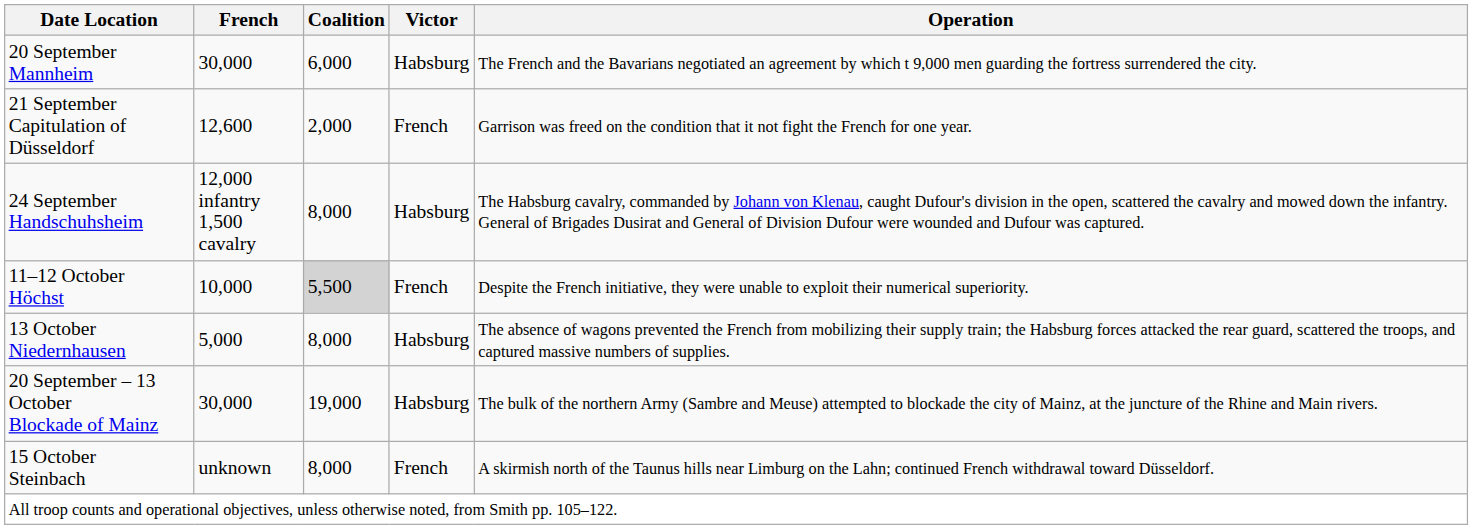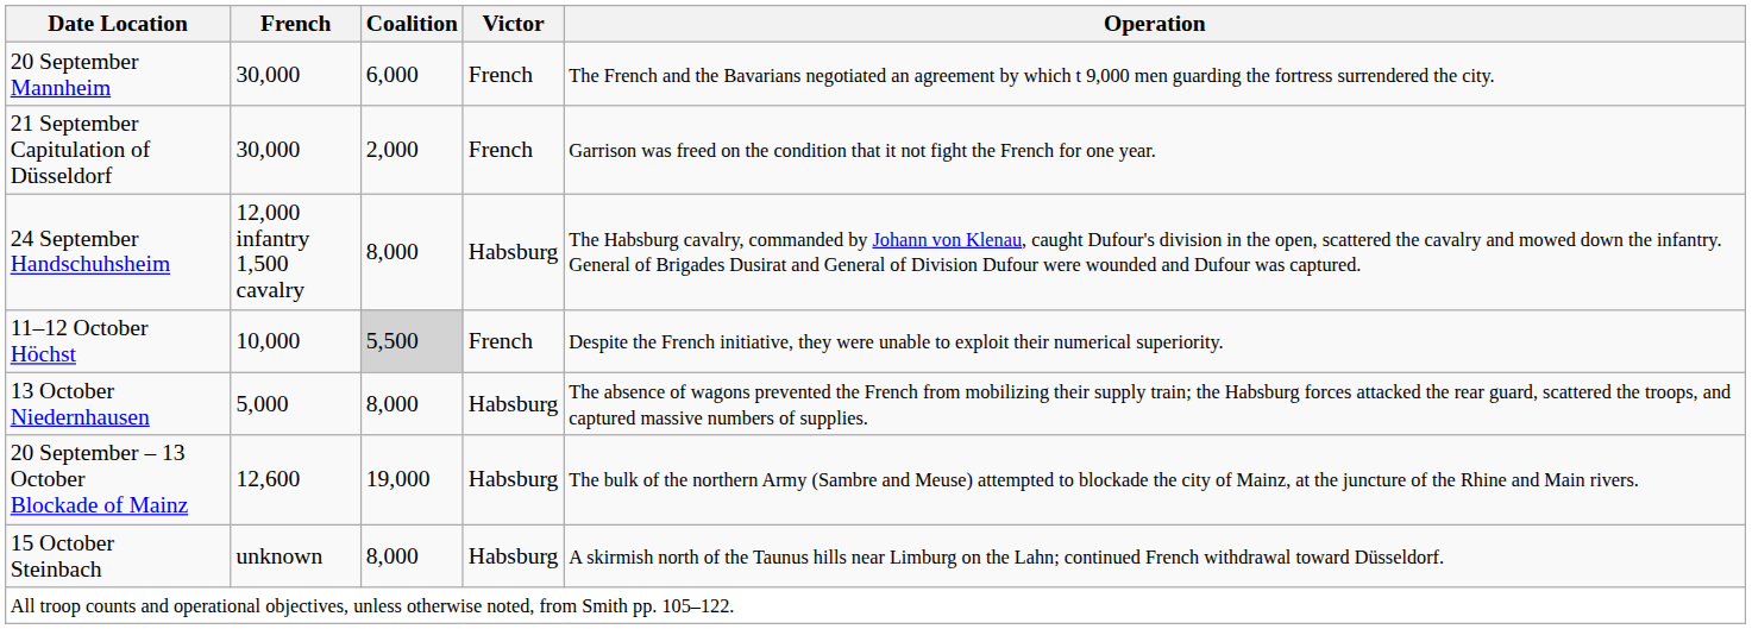20 September Mannheim | Victor: Habsburg -> French
21 September Capitulation of Düsseldorf | French: 12,600 -> 30,000
20 September – 13 October Blockade of Mainz | French: 30,000 -> 12,600
15 October Steinbach | Victor: French -> Habsburg
